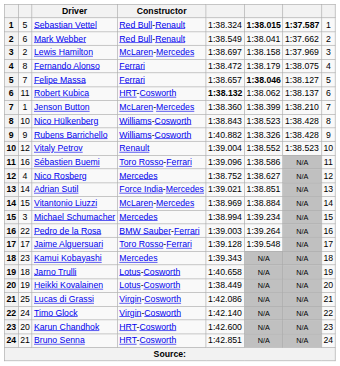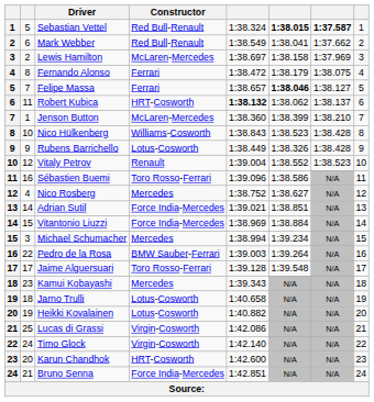Rubens Barrichello | Constructor: Williams-Cosworth -> Lotus-Cosworth
Rubens Barrichello | column 5: 1:40.882 -> 1:38.449
Vitantonio Liuzzi | Constructor: McLaren-Mercedes -> Force India-Mercedes
Heikki Kovalainen | column 5: 1:38.449 -> 1:40.882
Bruno Senna | Constructor: HRT-Cosworth -> Force India-Mercedes
